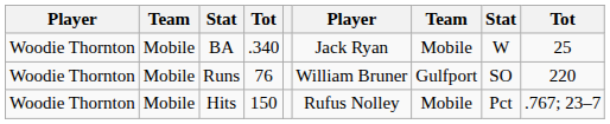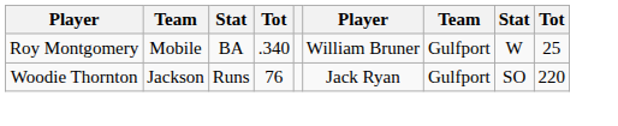BA | column 1: Woodie Thornton -> Roy Montgomery
BA | column 6: Jack Ryan -> William Bruner
BA | column 7: Mobile -> Gulfport
Runs | column 2: Mobile -> Jackson
Runs | column 6: William Bruner -> Jack Ryan
- row: Woodie Thornton | Mobile | Hits | 150 | Rufus Nolley | Mobile | Pct | .767; 23–7
